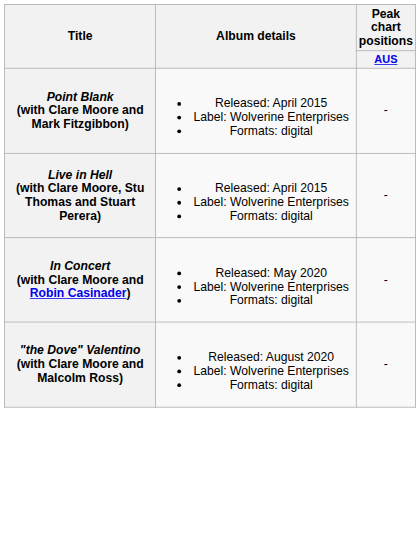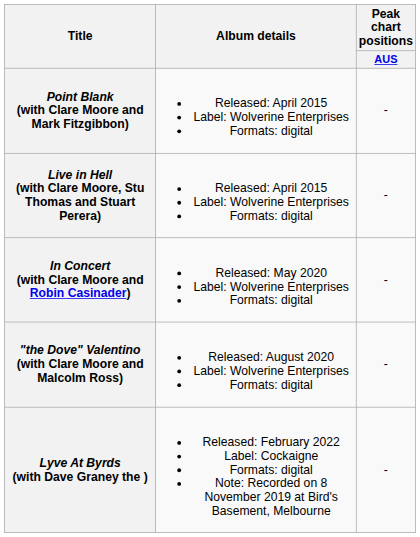+ row: Lyve At Byrds (with Dave Graney the ) | Released: February 2022 Label: Cockaigne Formats: digital Note: Recorded on 8 November 2019 at Bird's Basement, Melbourne | -
